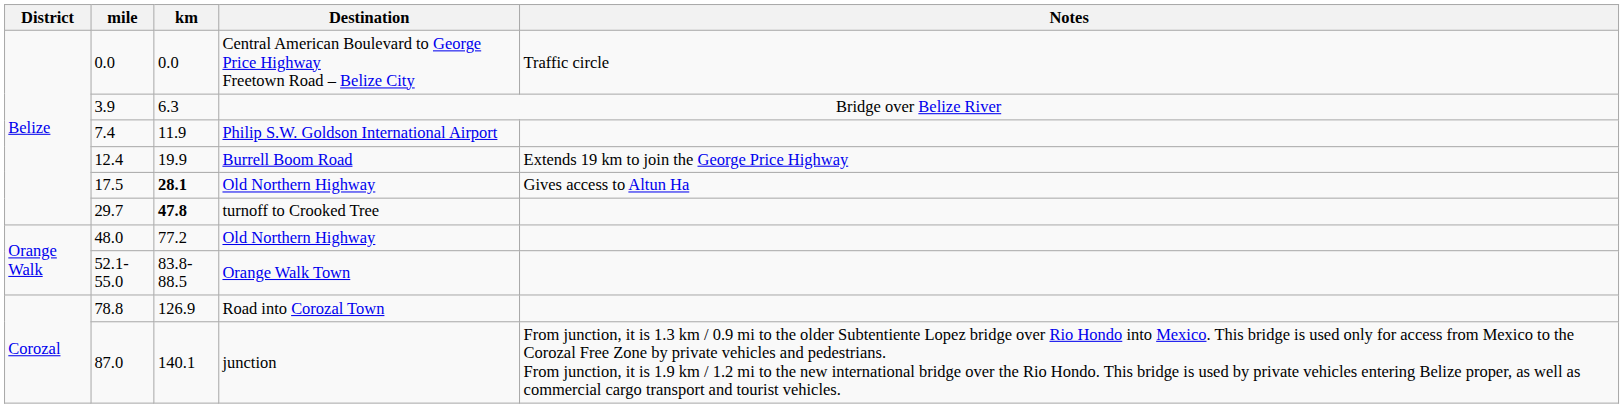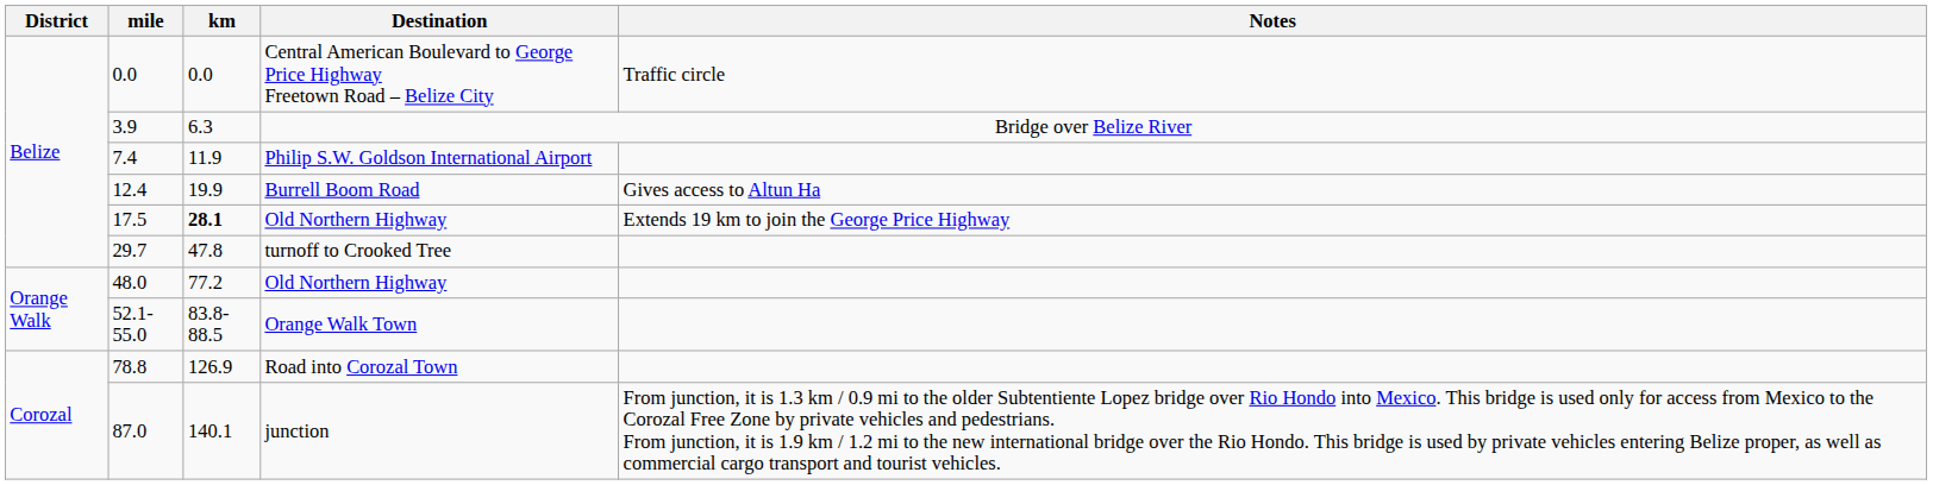Burrell Boom Road | Notes: Extends 19 km to join the George Price Highway -> Gives access to Altun Ha
17.5 / Old Northern Highway | Notes: Gives access to Altun Ha -> Extends 19 km to join the George Price Highway
turnoff to Crooked Tree | km: bold -> normal
